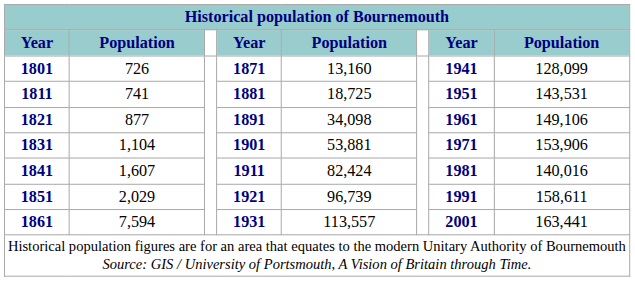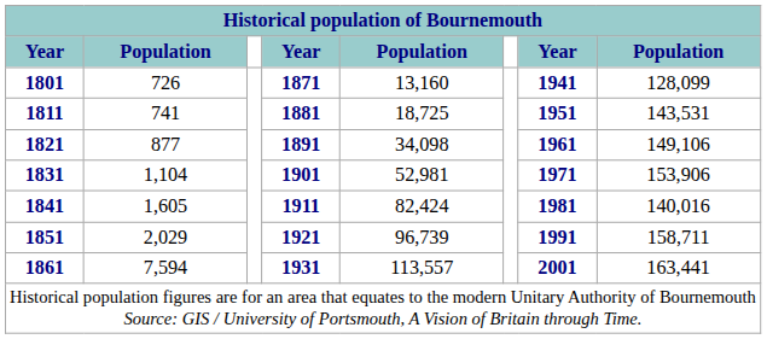1831 | column 5: 53,881 -> 52,981
1841 | column 2: 1,607 -> 1,605
1851 | column 8: 158,611 -> 158,711
